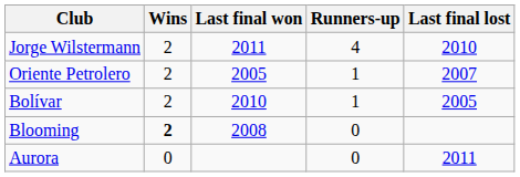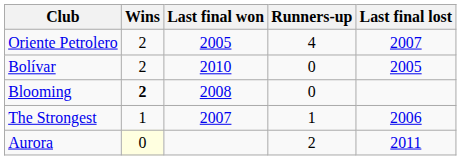- row: Jorge Wilstermann | 2 | 2011 | 4 | 2010
Oriente Petrolero | Runners-up: 1 -> 4
Bolívar | Runners-up: 1 -> 0
+ row: The Strongest | 1 | 2007 | 1 | 2006
Aurora | Wins: no background -> lightyellow background
Aurora | Runners-up: 0 -> 2
